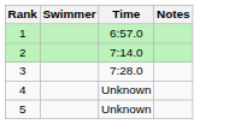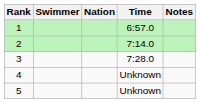+ column: Nation
